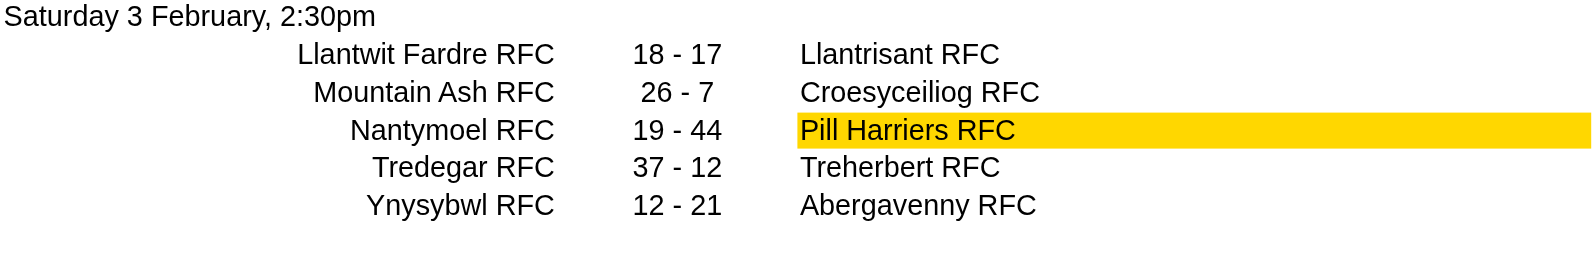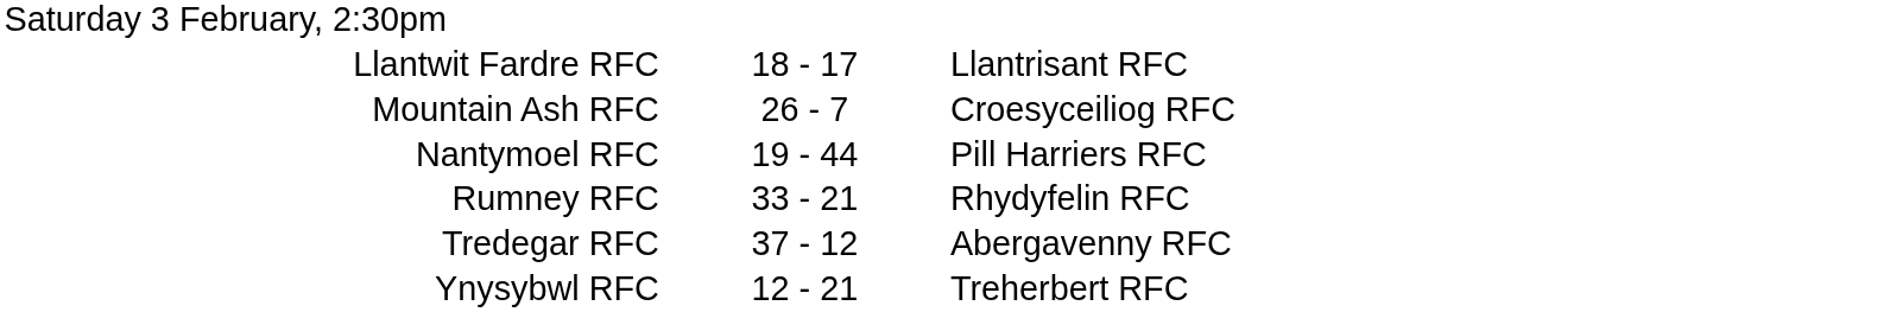Nantymoel RFC | column 3: gold background -> no background
+ row: Rumney RFC | 33 - 21 | Rhydyfelin RFC
Tredegar RFC | column 3: Treherbert RFC -> Abergavenny RFC
Ynysybwl RFC | column 3: Abergavenny RFC -> Treherbert RFC
